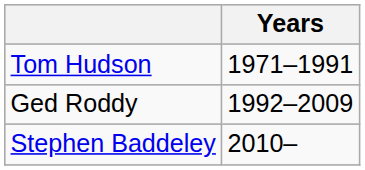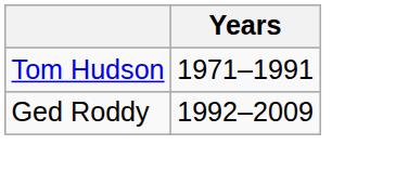- row: Stephen Baddeley | 2010–
